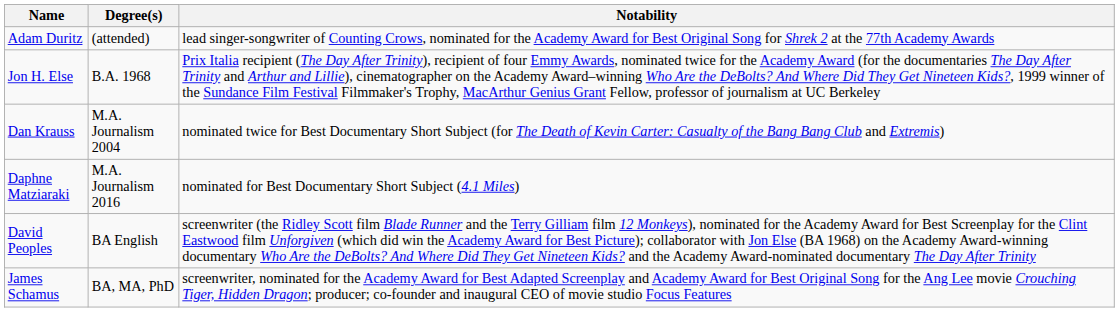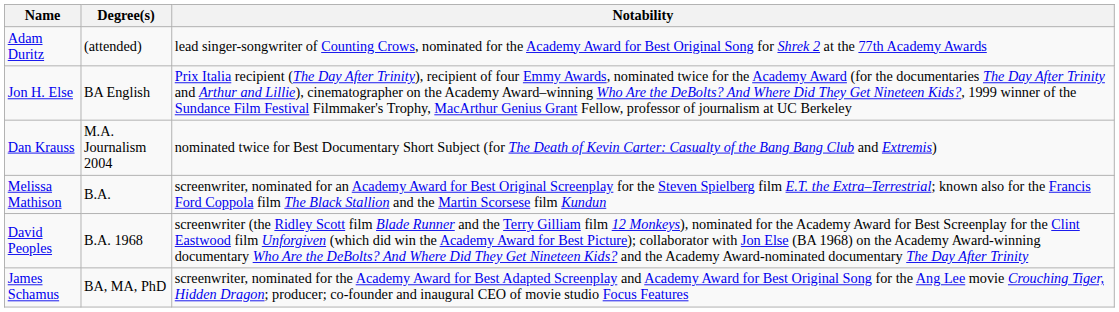Jon H. Else | Degree(s): B.A. 1968 -> BA English
+ row: Melissa Mathison | B.A. | screenwriter, nominated for an Academy Award for Best Original Screenplay for the Steven Spielberg film E.T. the Extra–Terrestrial; known also for the Francis Ford Coppola film The Black Stallion and the Martin Scorsese film Kundun
- row: Daphne Matziaraki | M.A. Journalism 2016 | nominated for Best Documentary Short Subject (4.1 Miles)
David Peoples | Degree(s): BA English -> B.A. 1968
